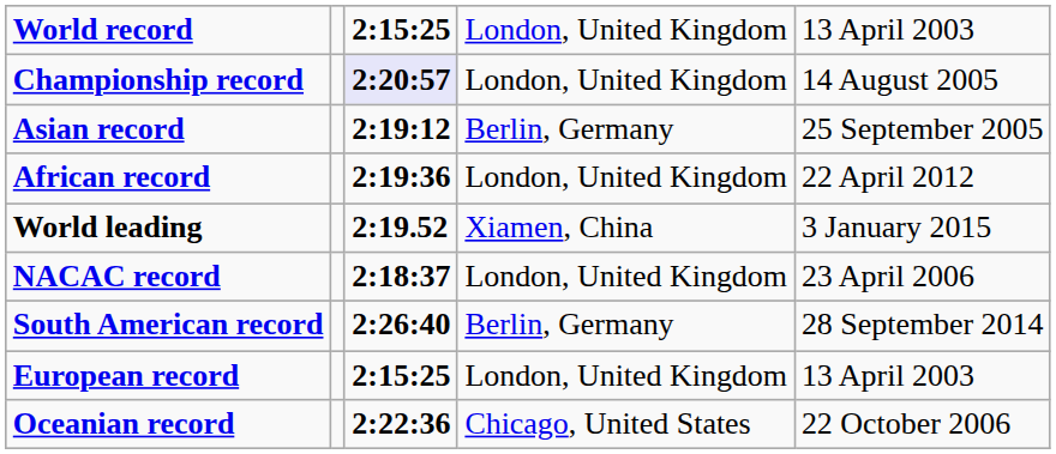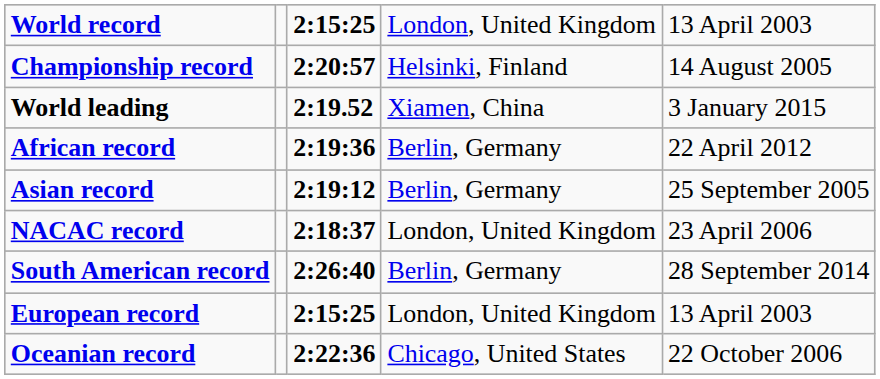Championship record | column 3: lavender background -> no background
Championship record | column 4: London, United Kingdom -> Helsinki, Finland
rows swapped: World leading <-> Asian record
African record | column 4: London, United Kingdom -> Berlin, Germany
